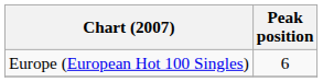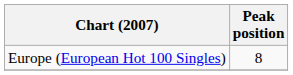Europe (European Hot 100 Singles) | Peak position: 6 -> 8
